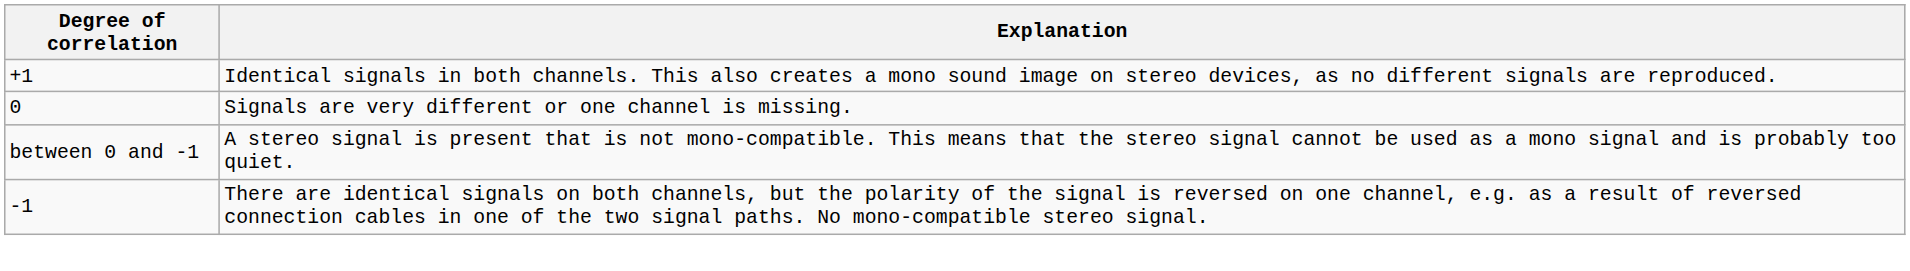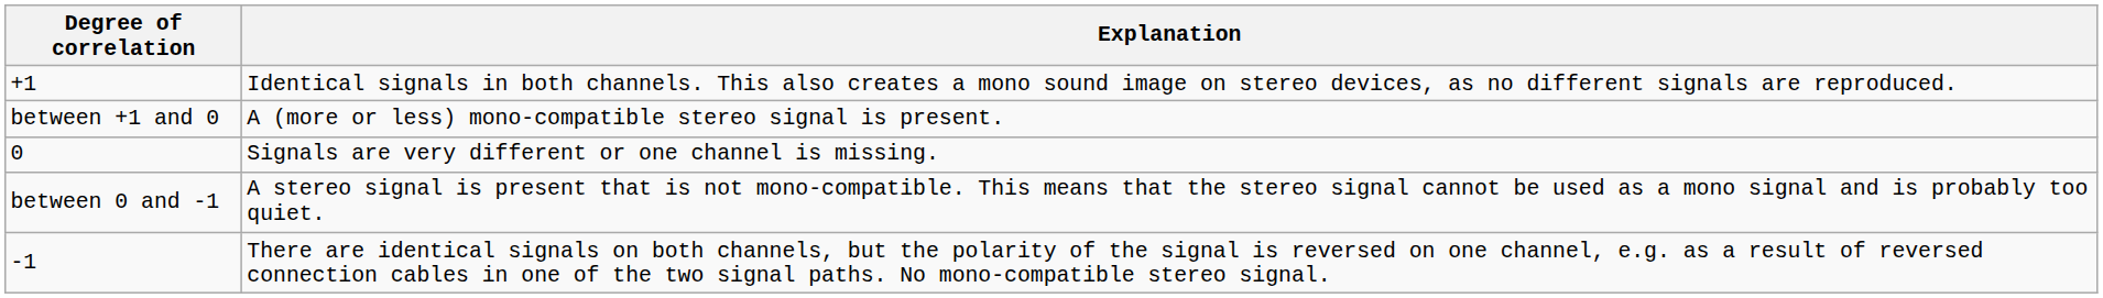+ row: between +1 and 0 | A (more or less) mono-compatible stereo signal is present.
